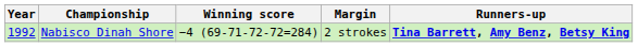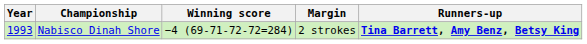Nabisco Dinah Shore | Year: 1992 -> 1993
